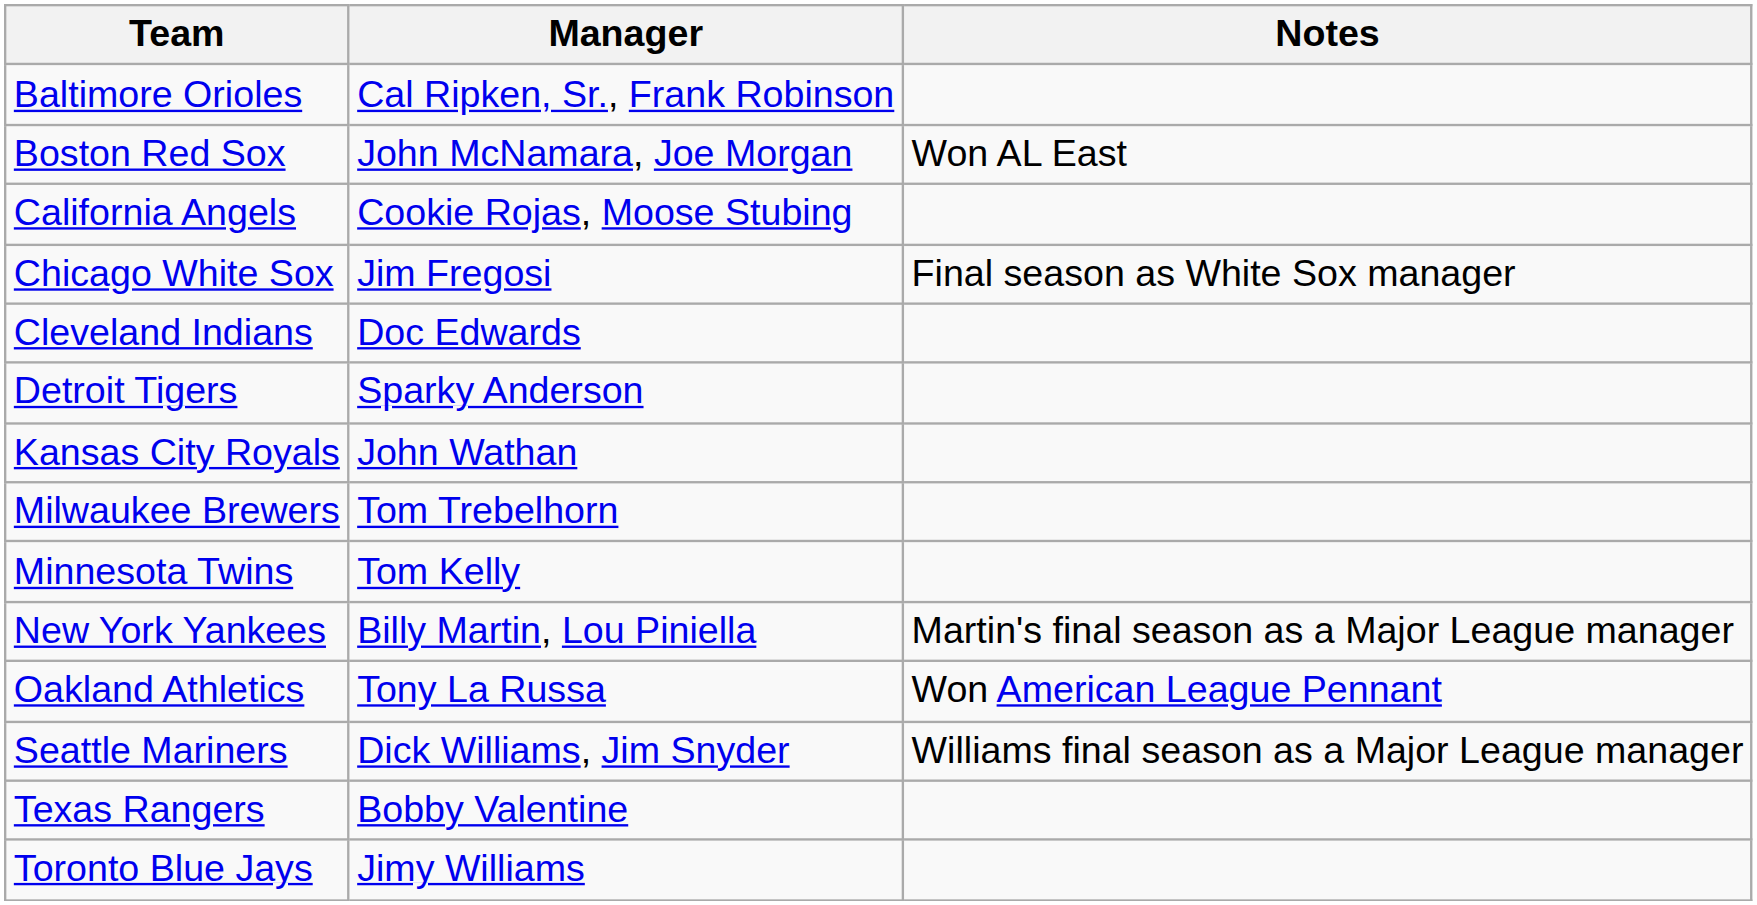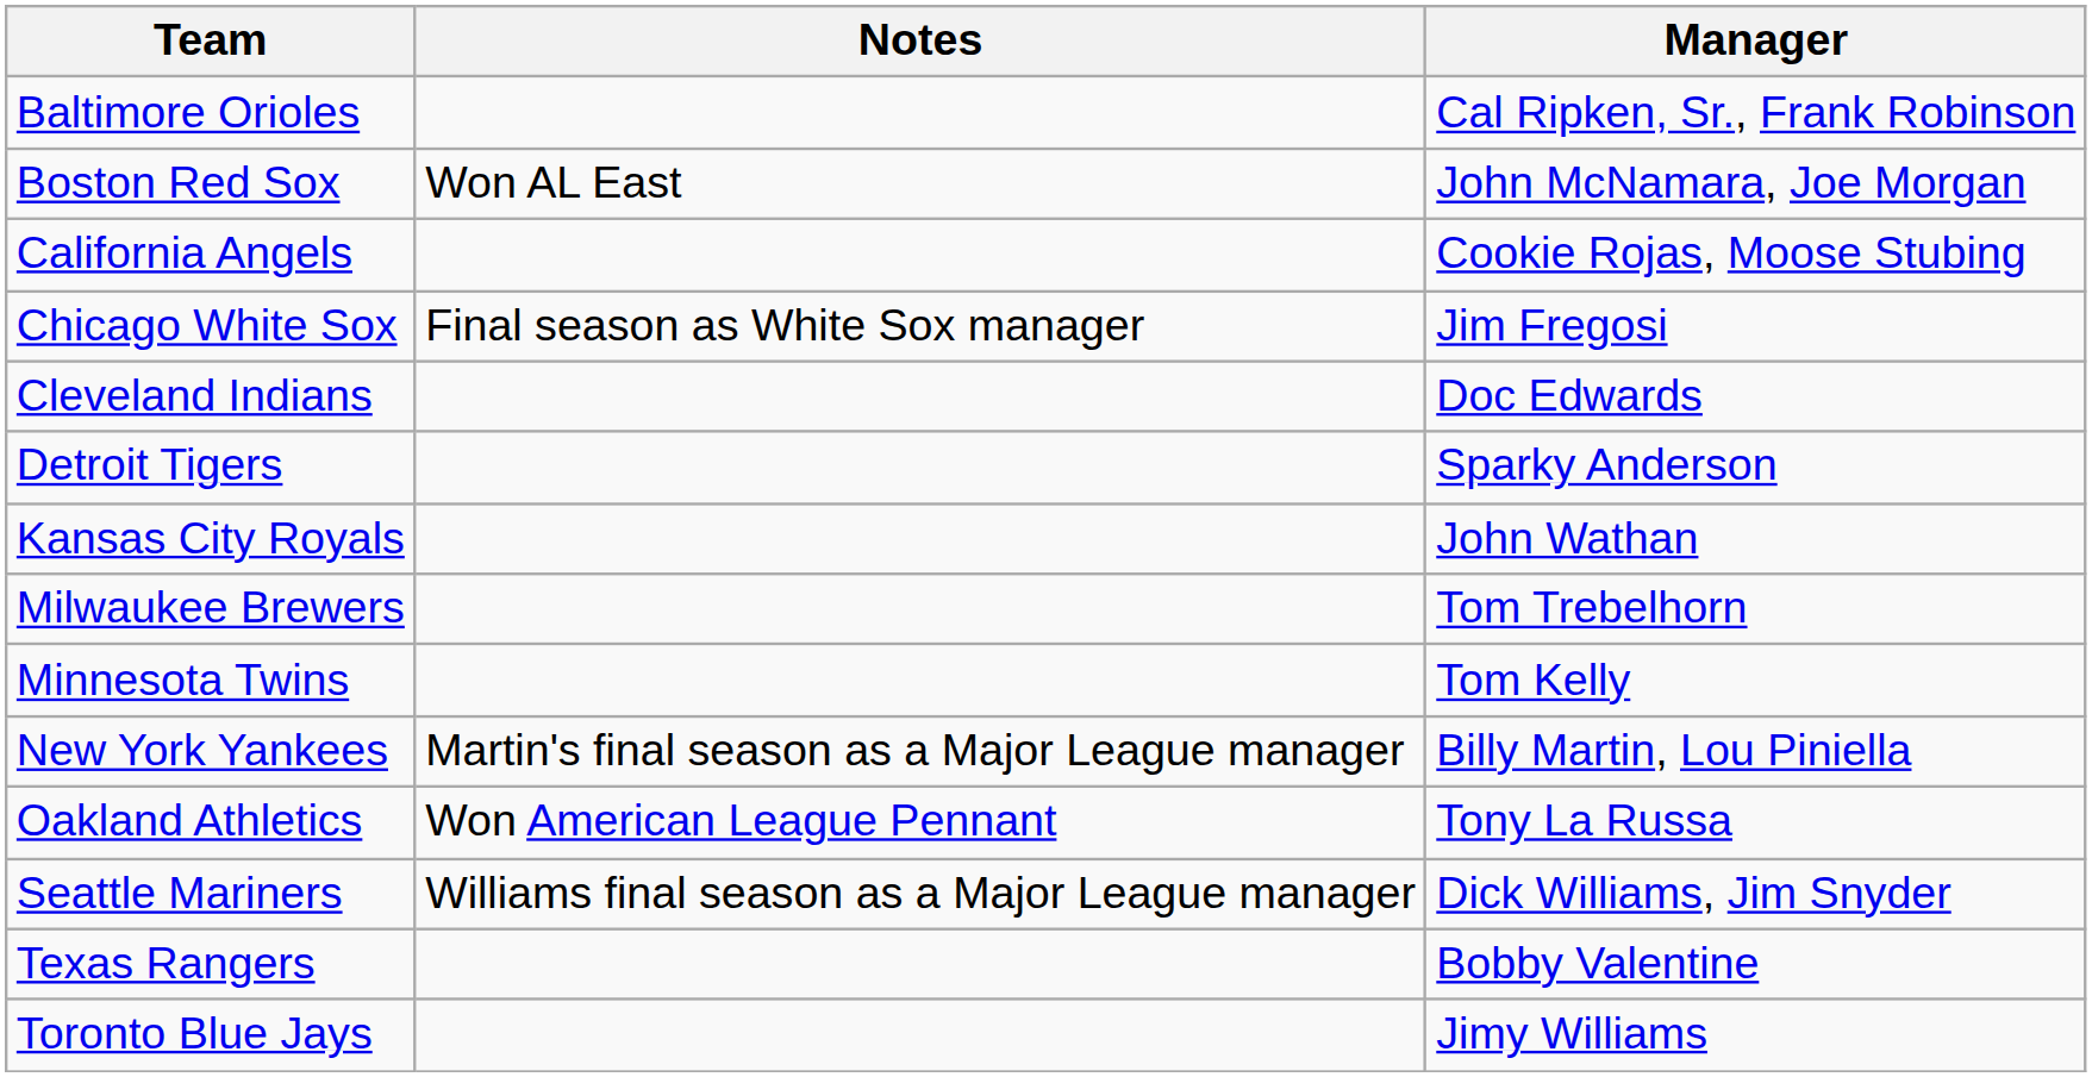columns swapped: Manager <-> Notes
